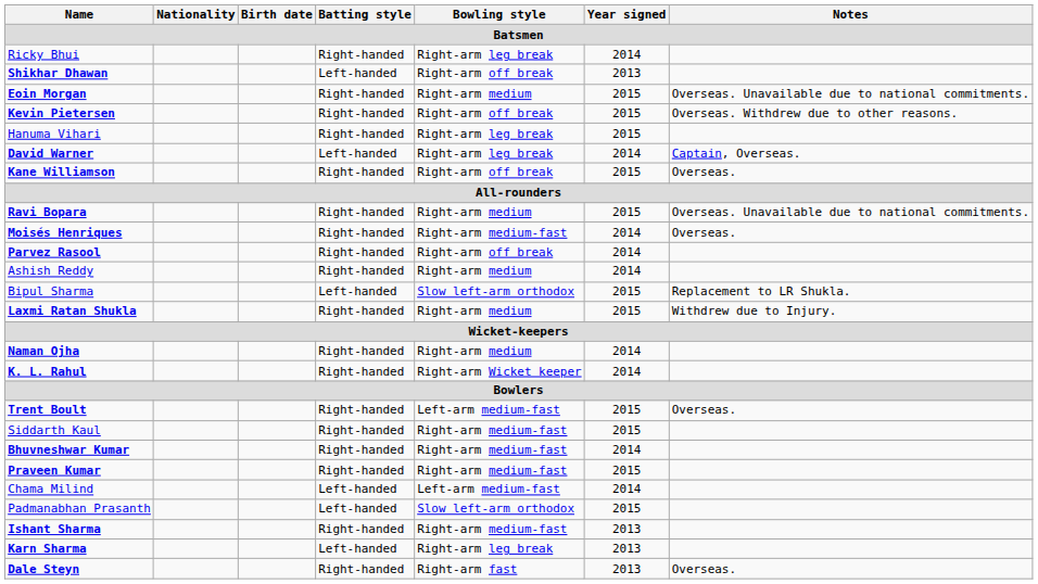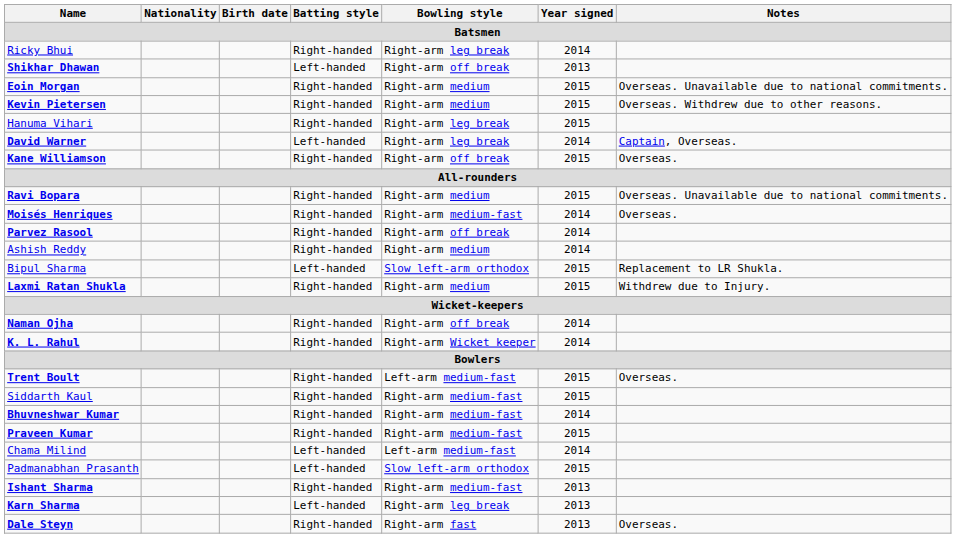Kevin Pietersen | Bowling style: Right-arm off break -> Right-arm medium
Naman Ojha | Bowling style: Right-arm medium -> Right-arm off break
